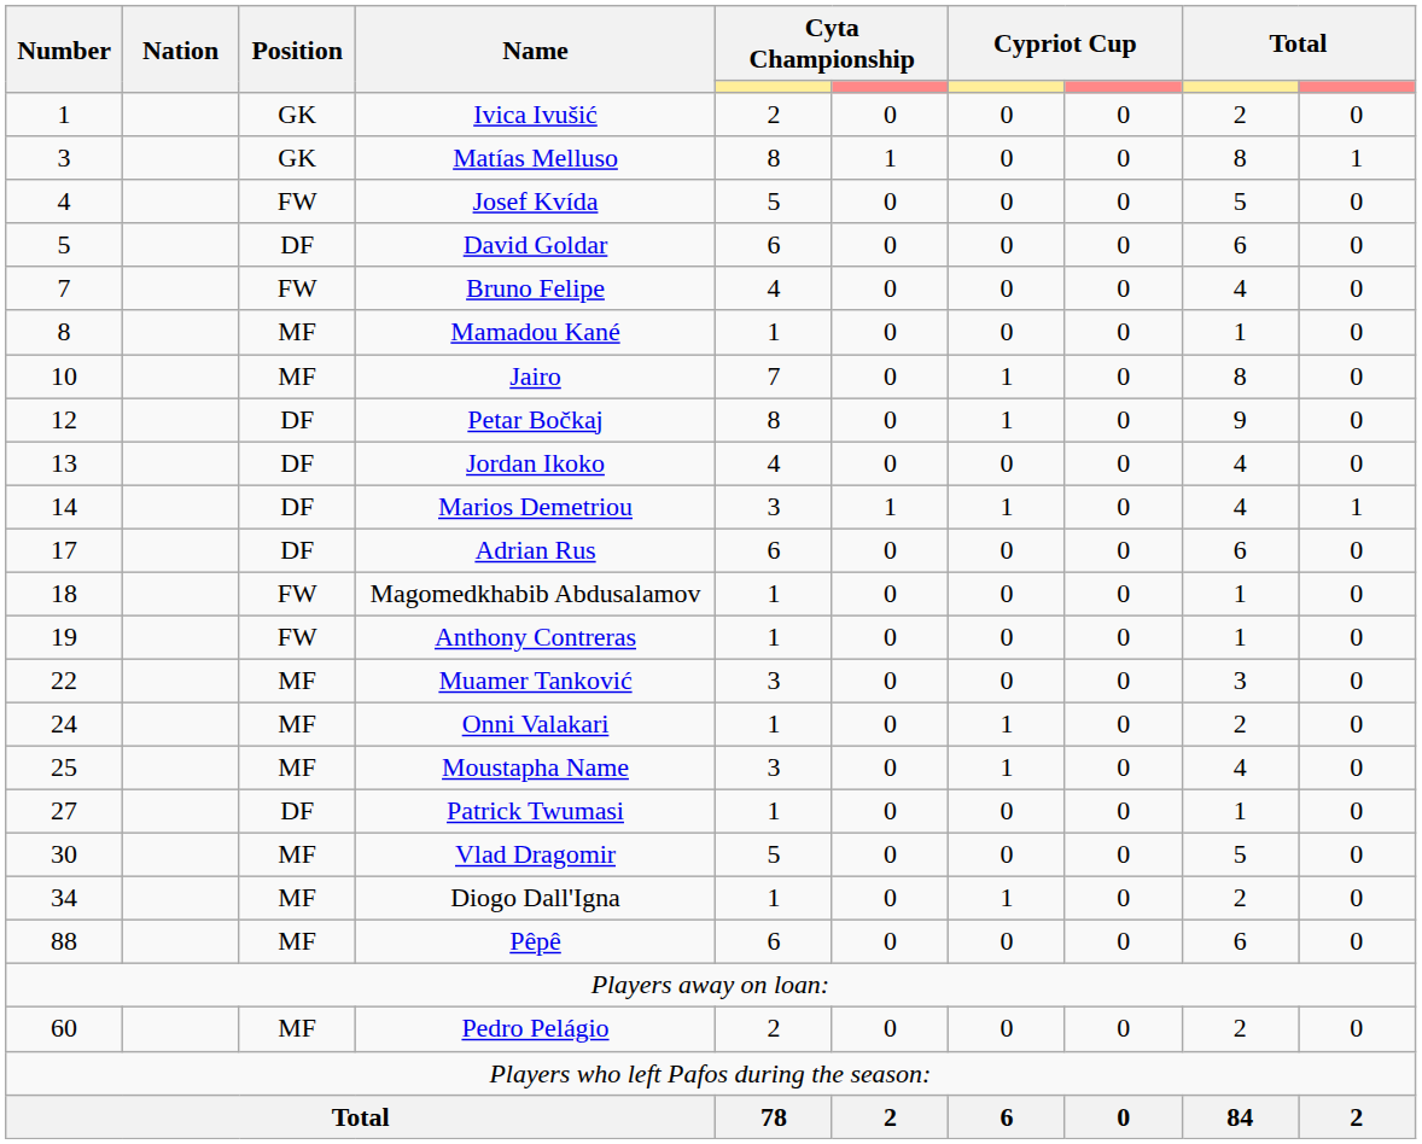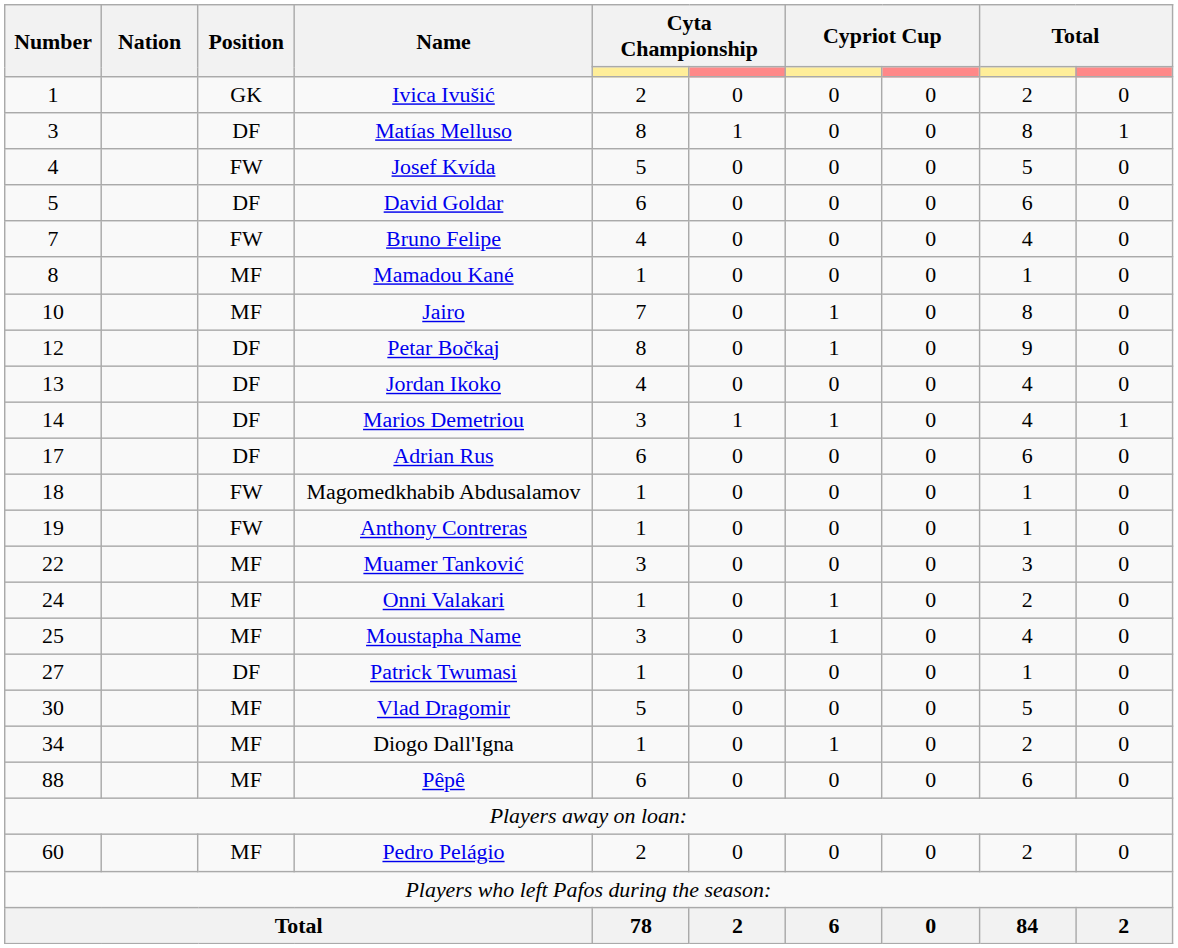Matías Melluso | Position: GK -> DF
